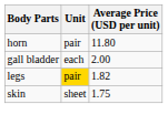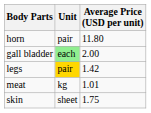gall bladder | Unit: no background -> lightgreen background
legs | Average Price (USD per unit): 1.82 -> 1.42
+ row: meat | kg | 1.01
